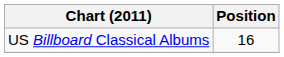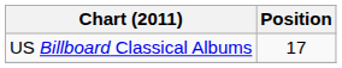US Billboard Classical Albums | Position: 16 -> 17
